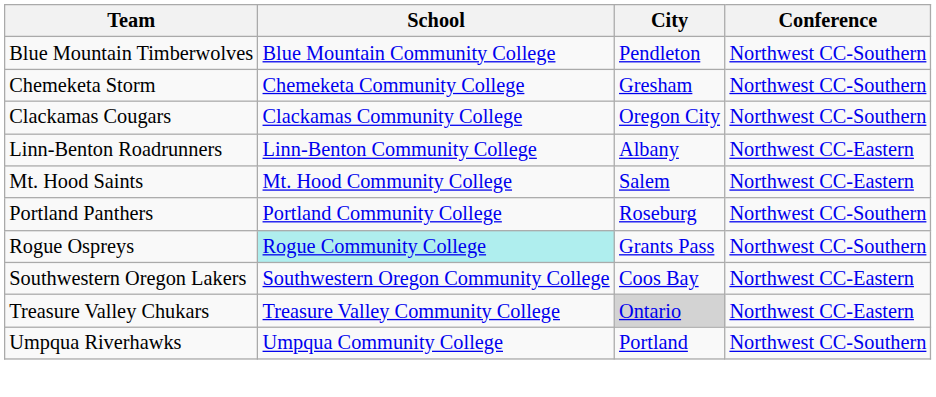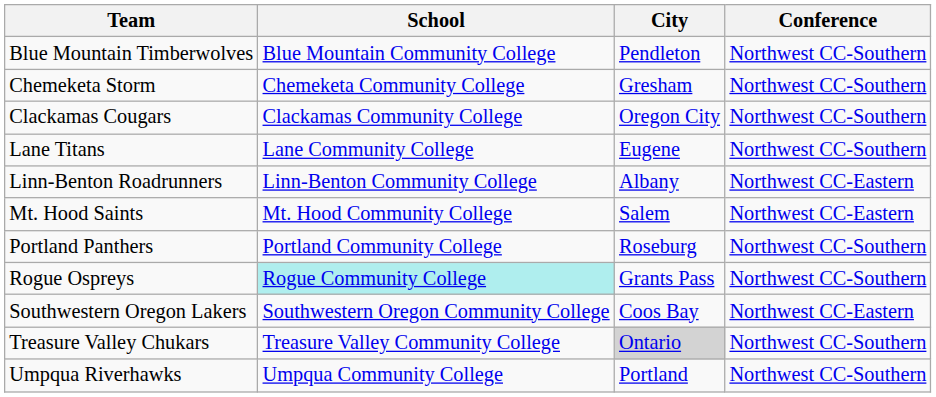+ row: Lane Titans | Lane Community College | Eugene | Northwest CC-Southern
Treasure Valley Chukars | Conference: Northwest CC-Eastern -> Northwest CC-Southern
